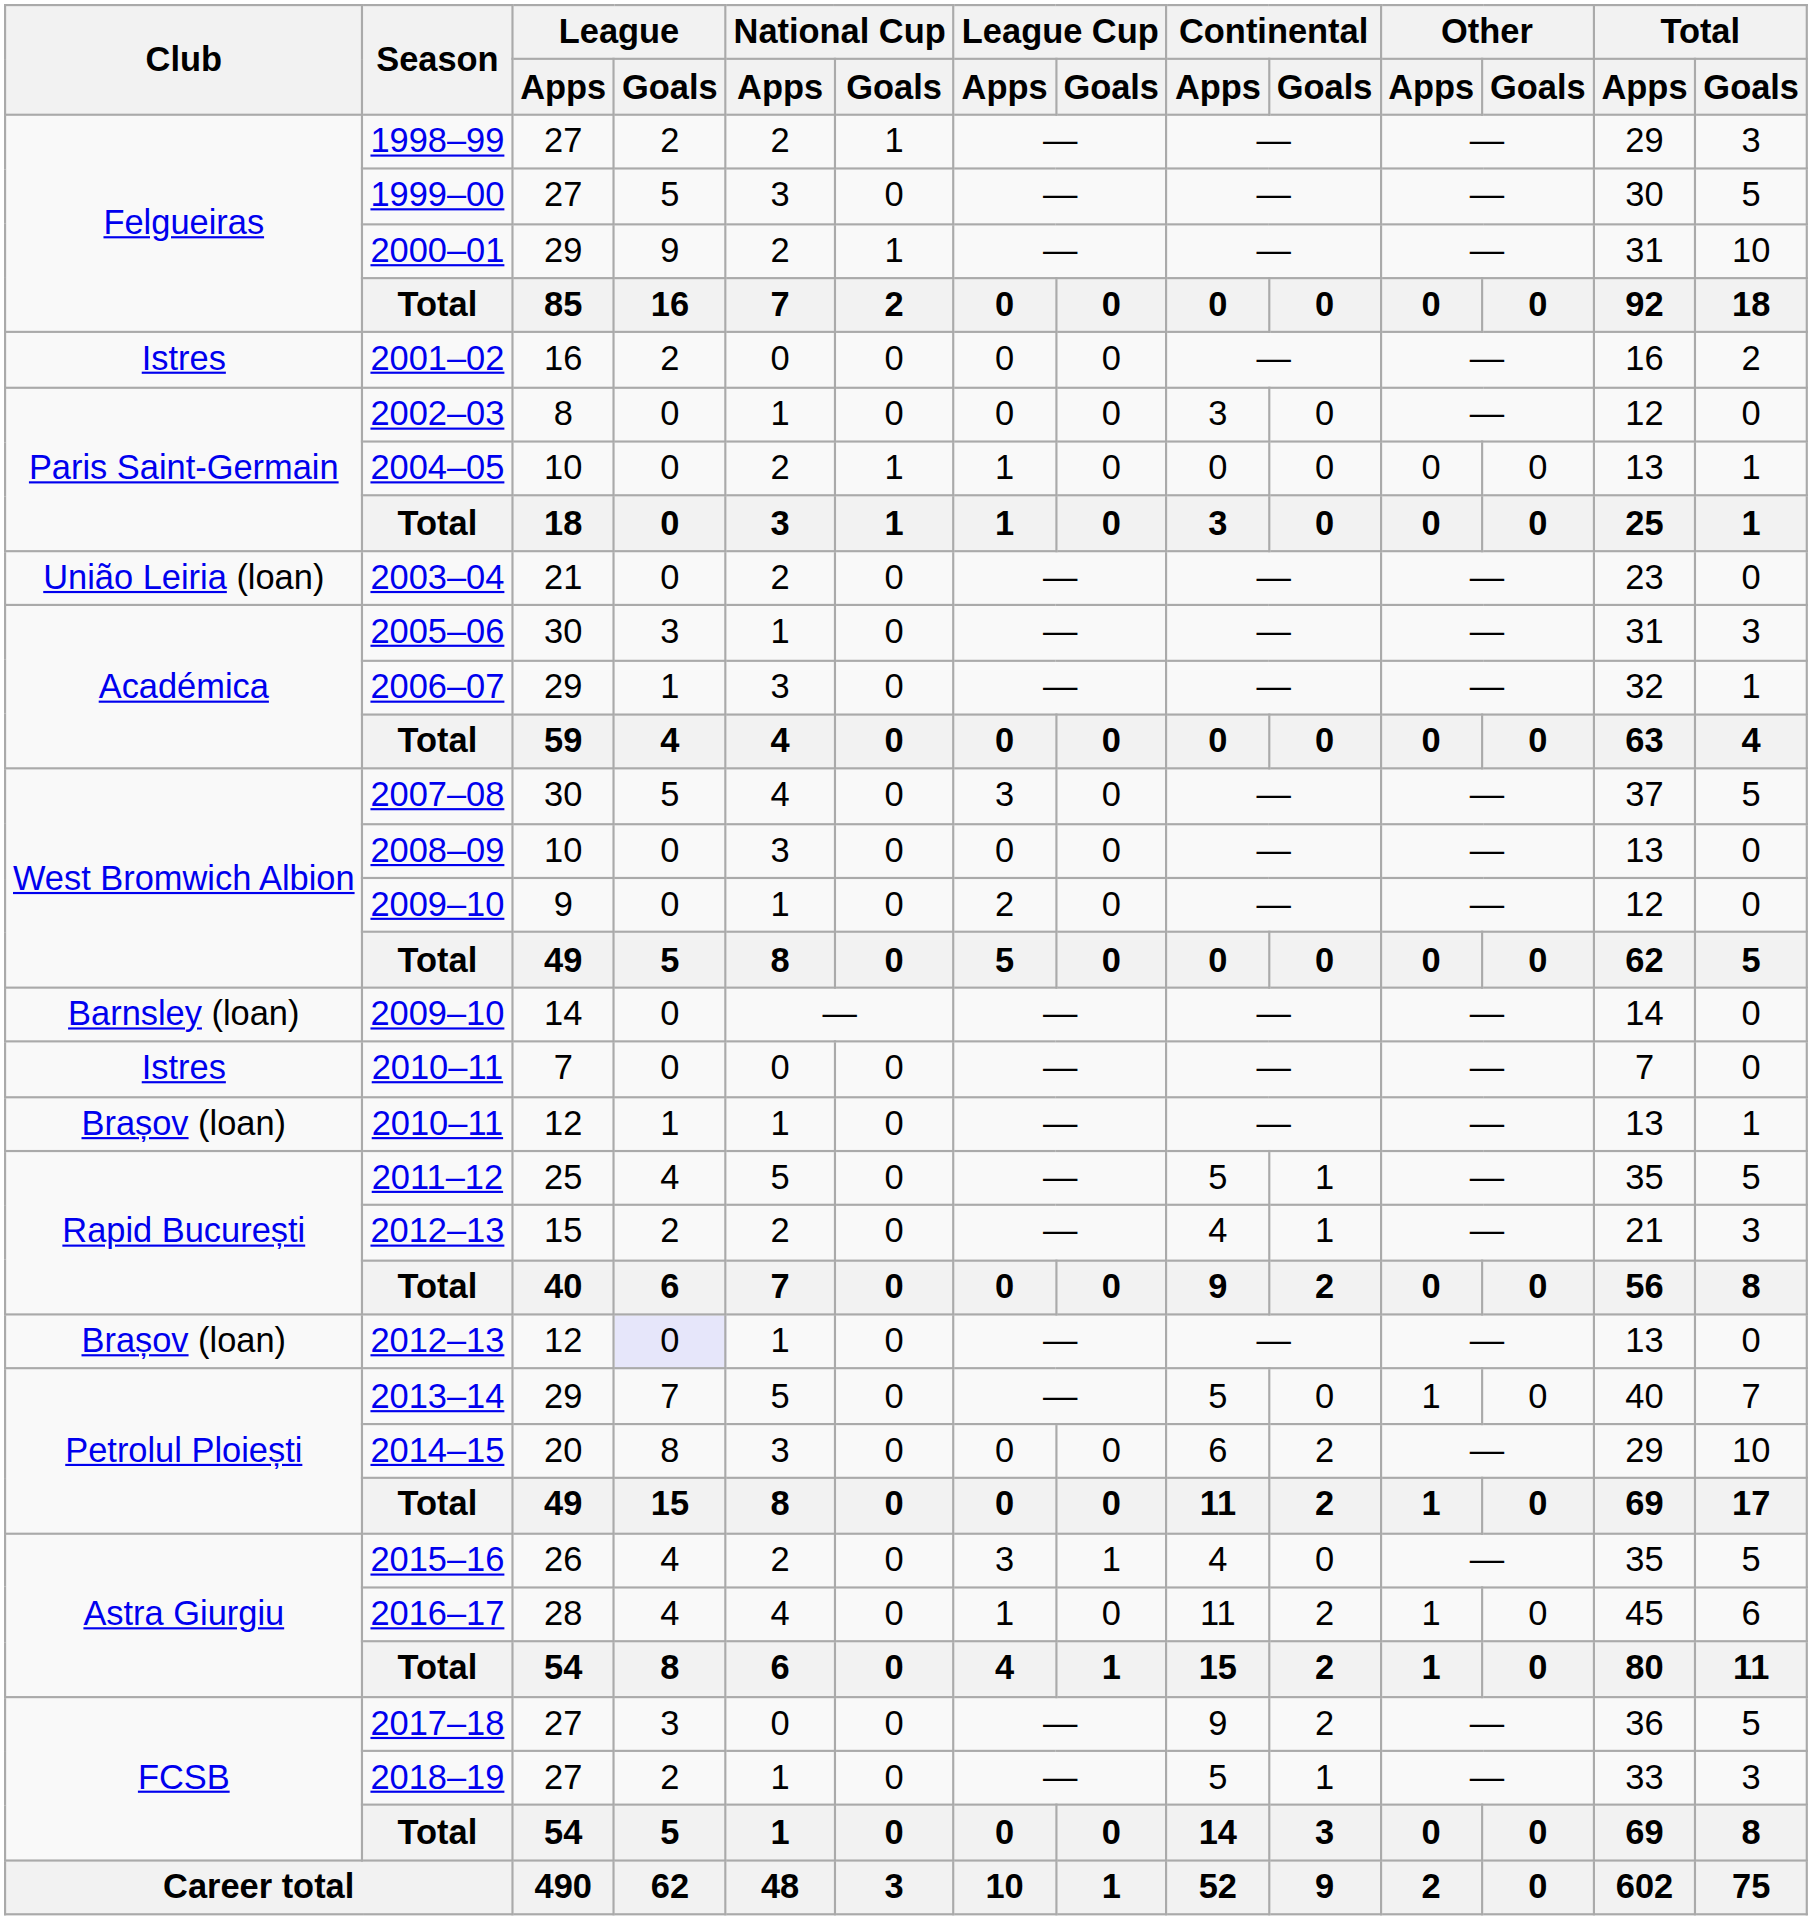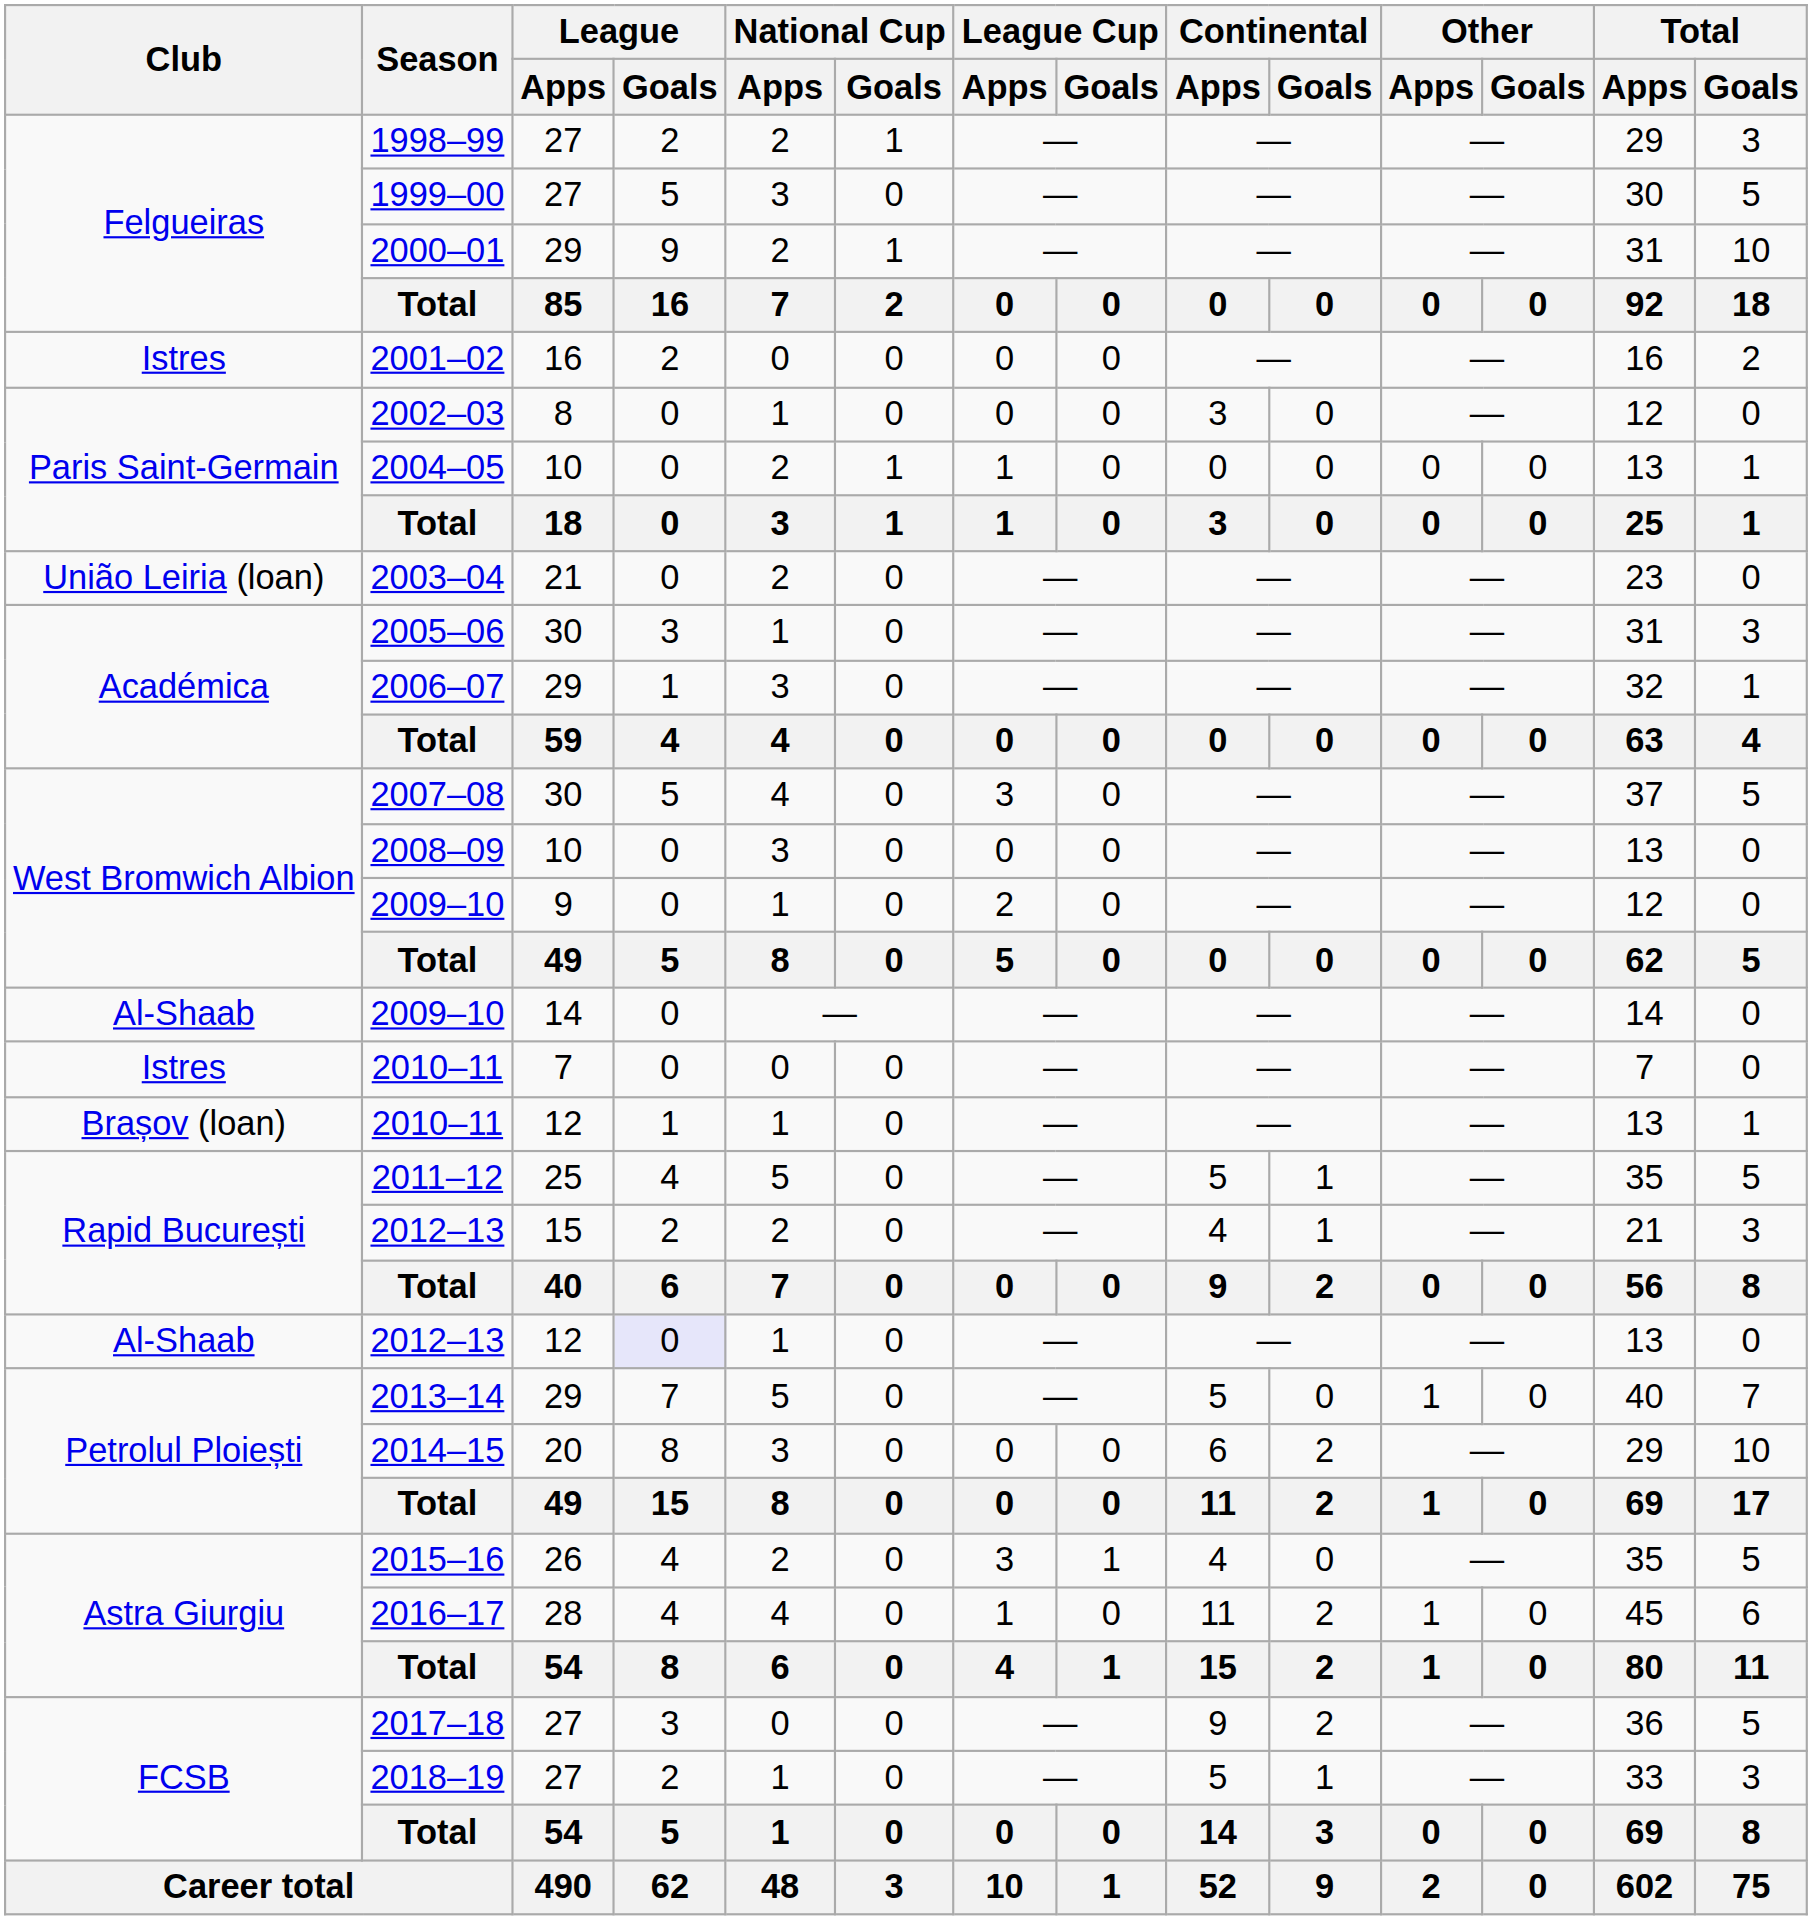2009–10 / 14 | Club: Barnsley (loan) -> Al-Shaab
2012–13 / 12 | Club: Brașov (loan) -> Al-Shaab
